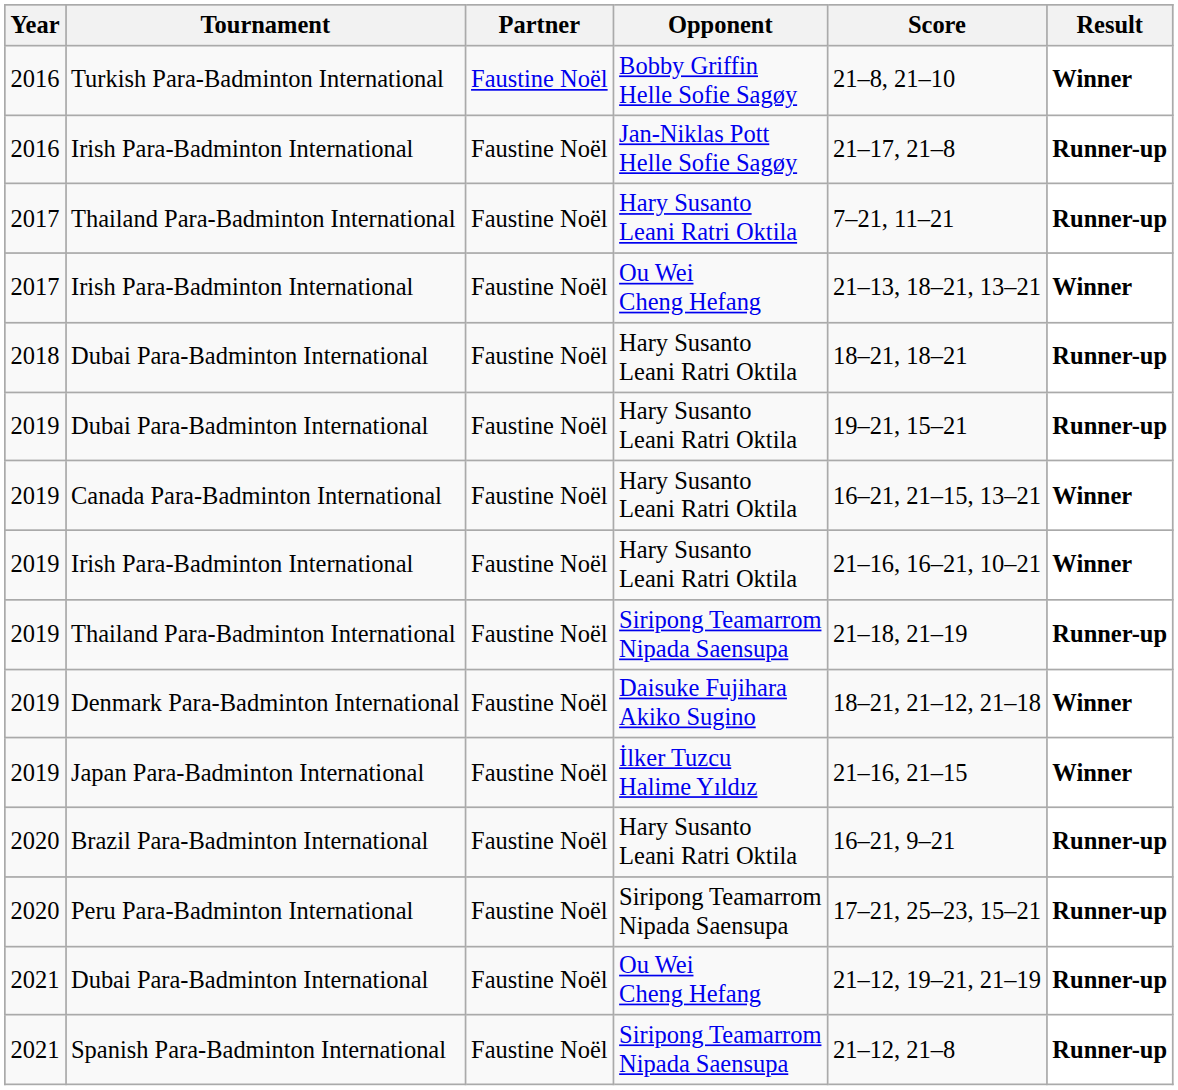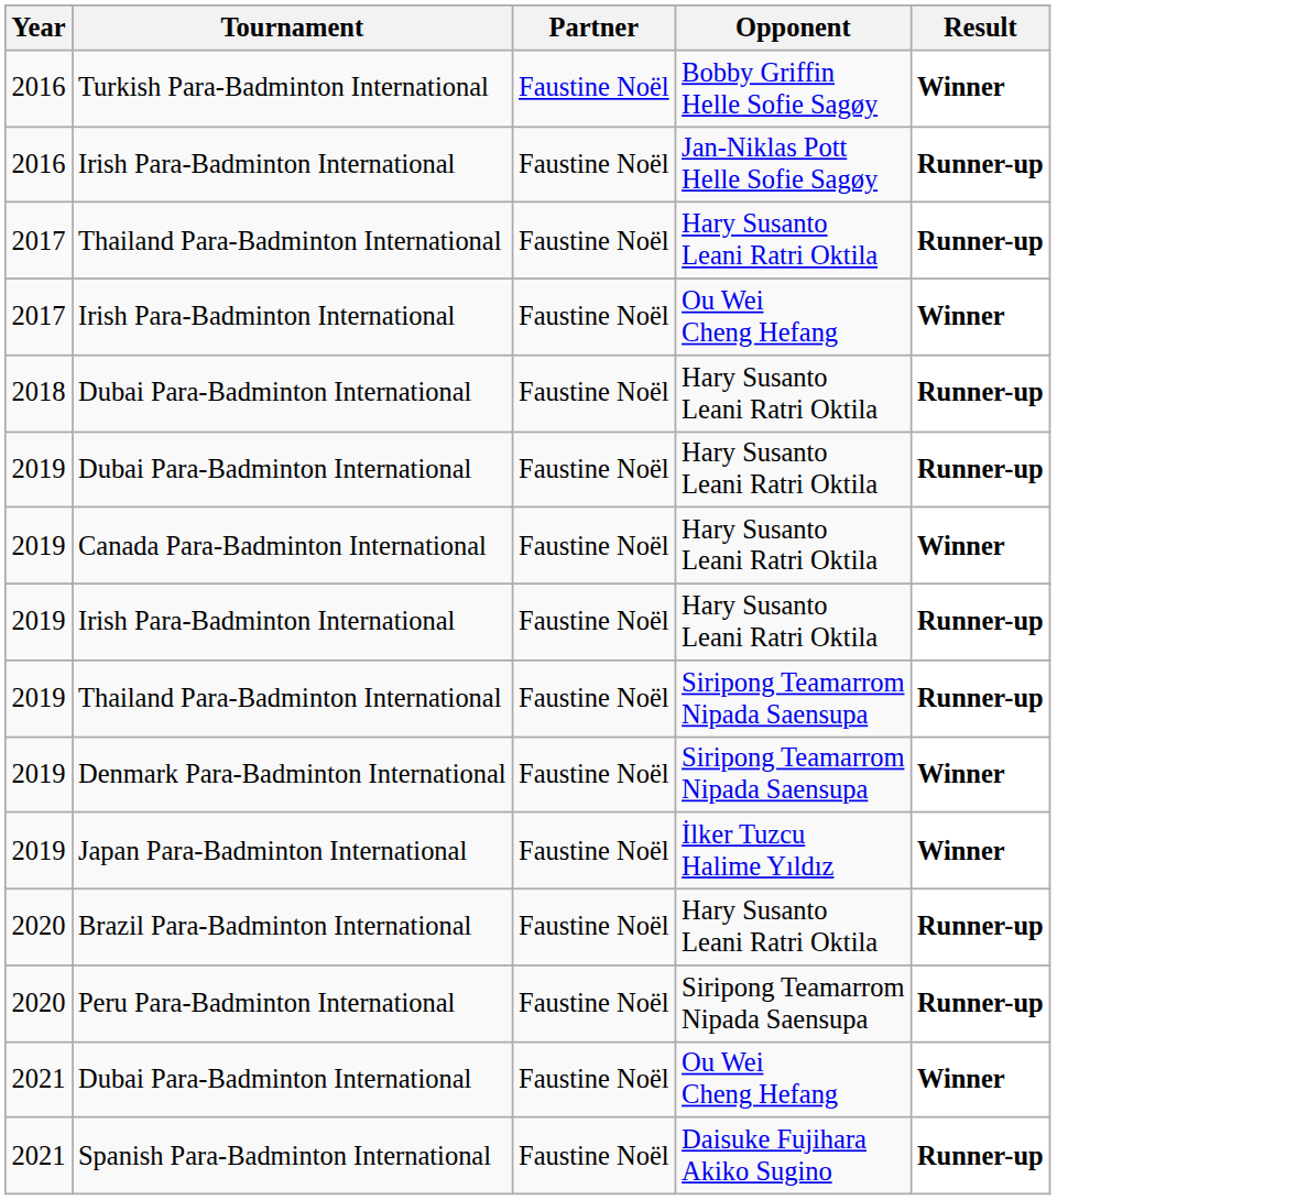- column: Score | 21–8, 21–10 | 21–17, 21–8 | 7–21, 11–21 | 21–13, 18–21, 13–21 | 18–21, 18–21 | 19–21, 15–21 | 16–21, 21–15, 13–21 | 21–16, 16–21, 10–21 | 21–18, 21–19 | 18–21, 21–12, 21–18 | 21–16, 21–15 | 16–21, 9–21 | 17–21, 25–23, 15–21 | 21–12, 19–21, 21–19 | 21–12, 21–8
2019 / Irish Para-Badminton International | Result: Winner -> Runner-up
Denmark Para-Badminton International | Opponent: Daisuke Fujihara Akiko Sugino -> Siripong Teamarrom Nipada Saensupa
2021 / Dubai Para-Badminton International | Result: Runner-up -> Winner
Spanish Para-Badminton International | Opponent: Siripong Teamarrom Nipada Saensupa -> Daisuke Fujihara Akiko Sugino
